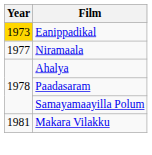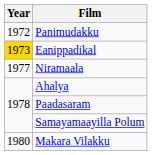+ row: 1972 | Panimudakku
Makara Vilakku | Year: 1981 -> 1980
